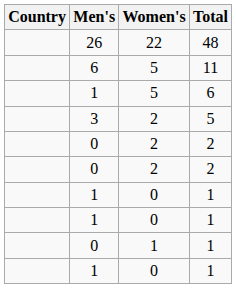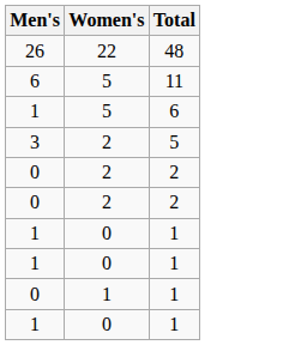- column: Country
